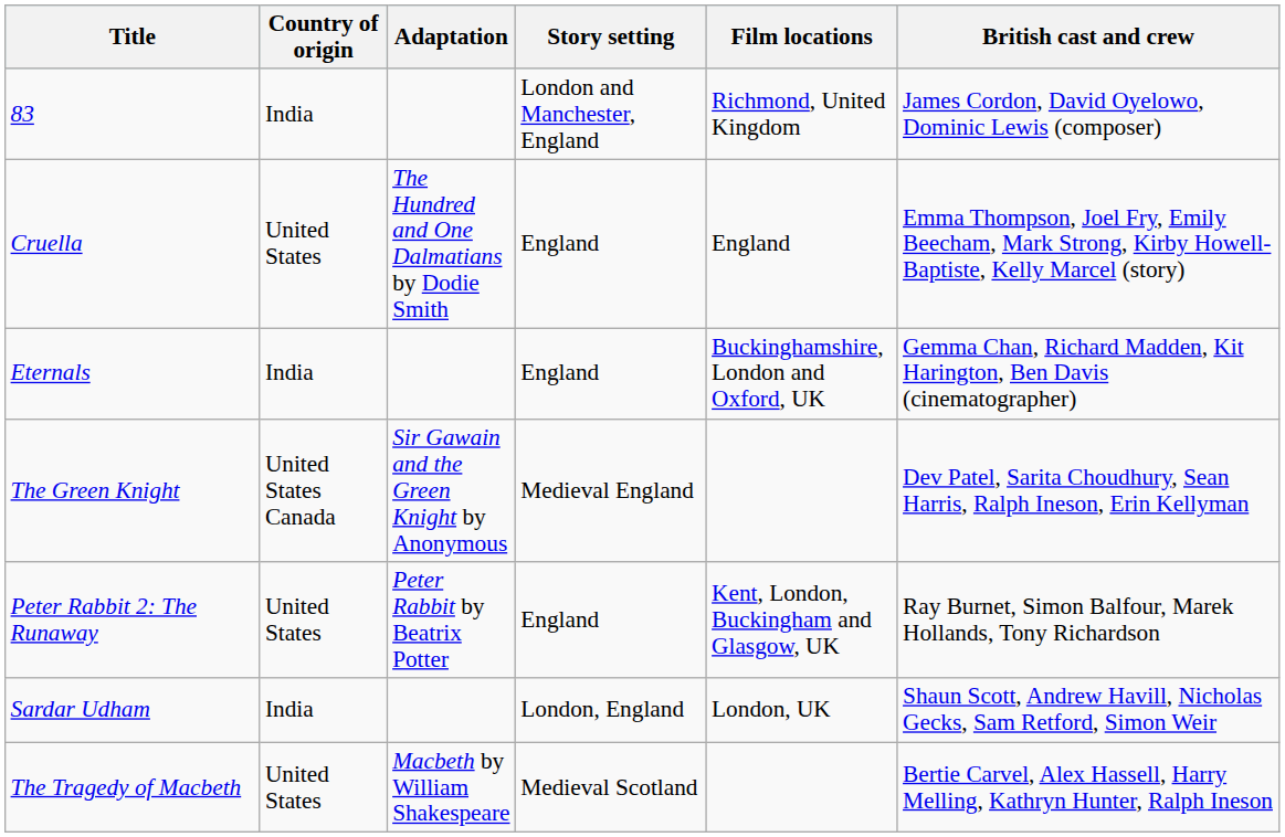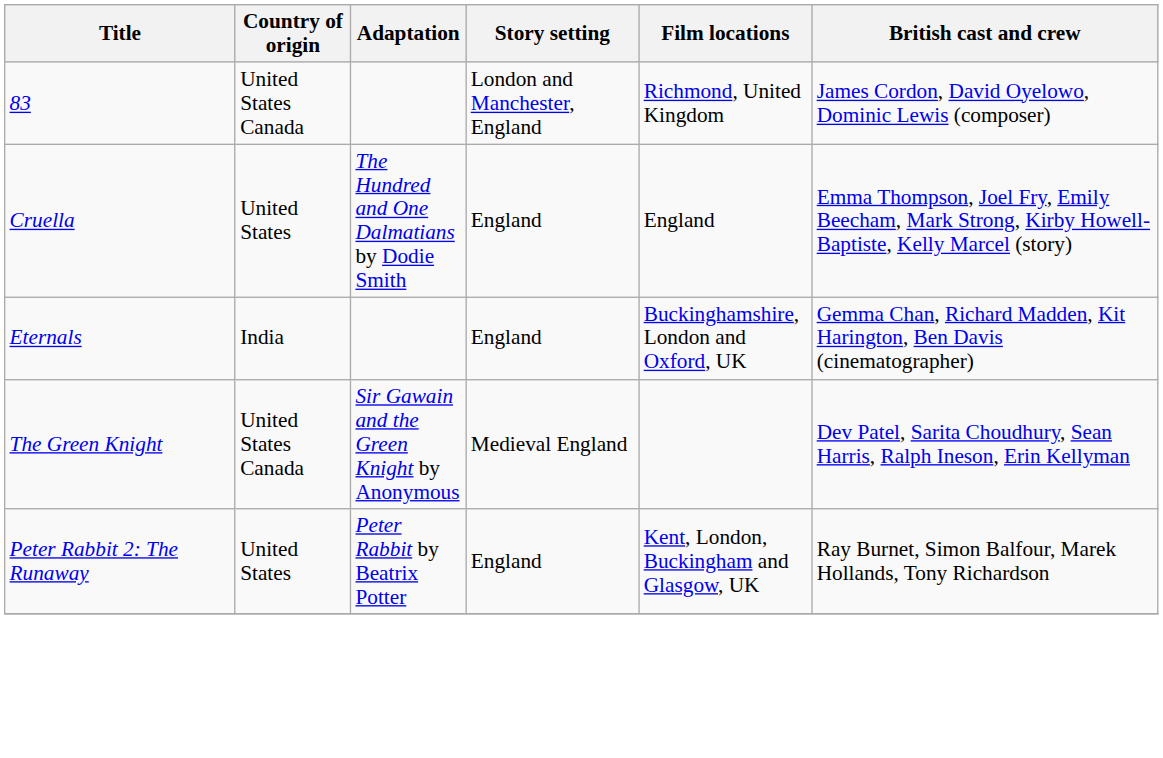83 | Country of origin: India -> United States Canada
- row: Sardar Udham | India | London, England | London, UK | Shaun Scott, Andrew Havill, Nicholas Gecks, Sam Retford, Simon Weir
- row: The Tragedy of Macbeth | United States | Macbeth by William Shakespeare | Medieval Scotland | Bertie Carvel, Alex Hassell, Harry Melling, Kathryn Hunter, Ralph Ineson
